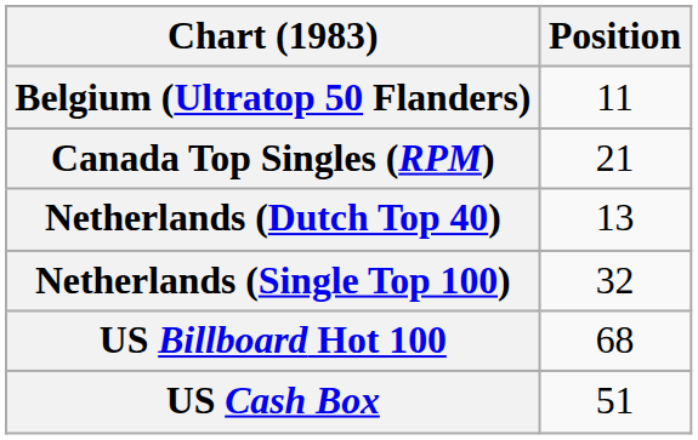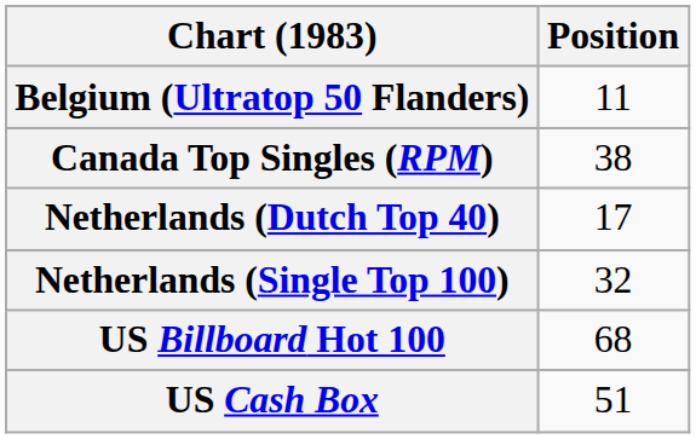Canada Top Singles (RPM) | Position: 21 -> 38
Netherlands (Dutch Top 40) | Position: 13 -> 17
